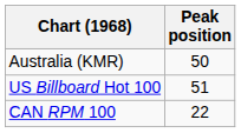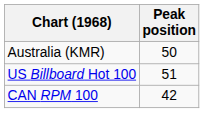CAN RPM 100 | Peak position: 22 -> 42
